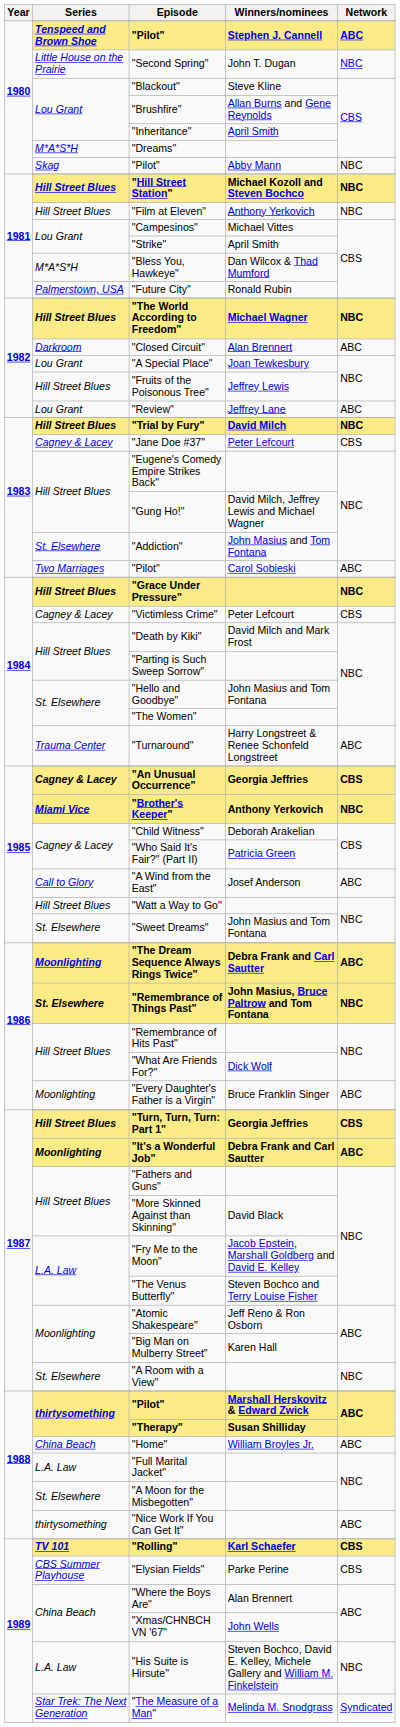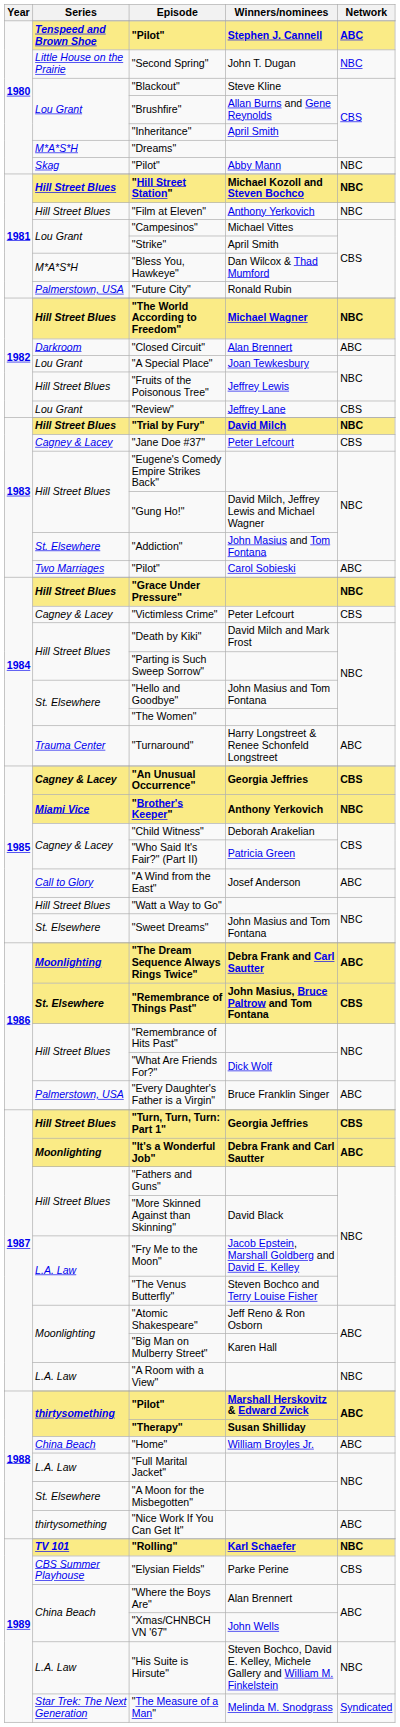"Review" | Network: ABC -> CBS
"Remembrance of Things Past" | Network: NBC -> CBS
"Every Daughter's Father is a Virgin" | Series: Moonlighting -> Palmerstown, USA
"A Room with a View" | Series: St. Elsewhere -> L.A. Law
"Rolling" | Network: CBS -> NBC
